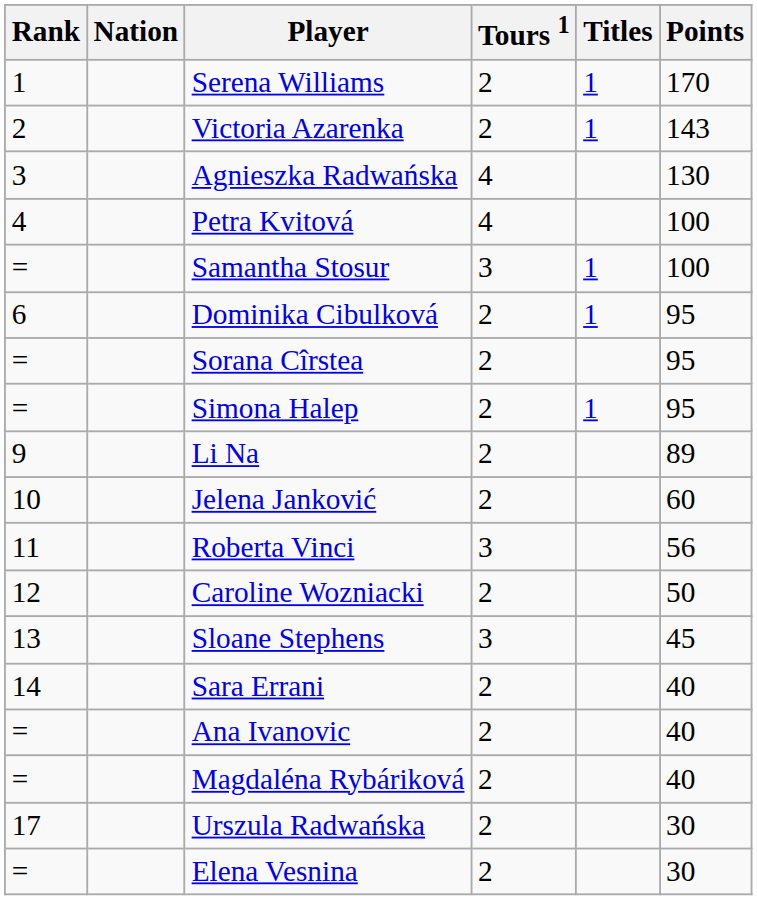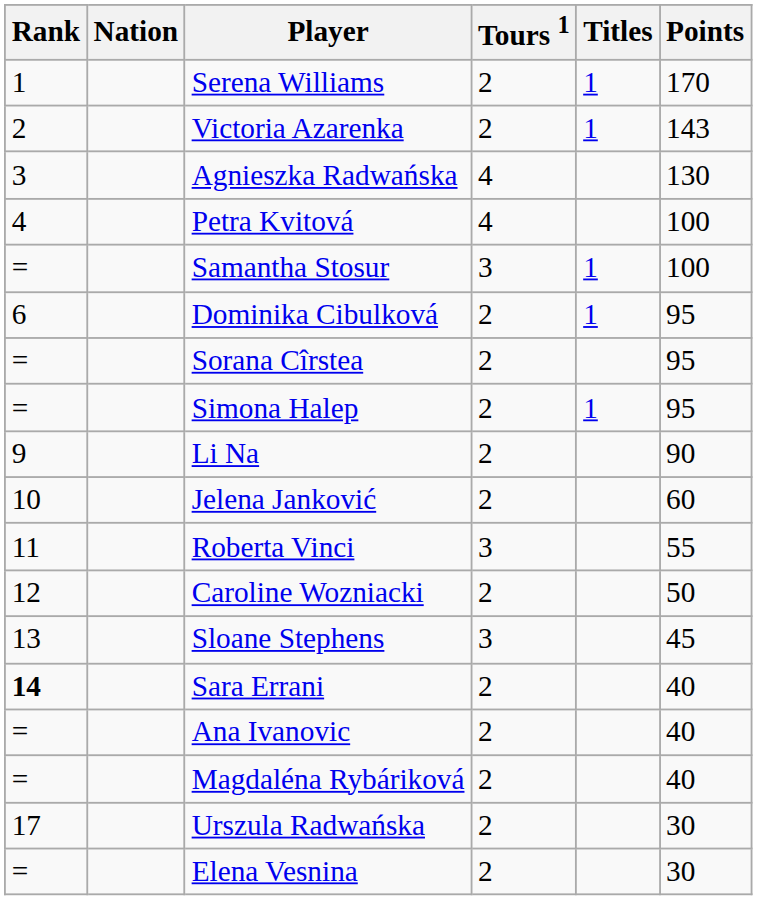Li Na | Points: 89 -> 90
Roberta Vinci | Points: 56 -> 55
Sara Errani | Rank: normal -> bold
